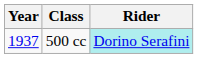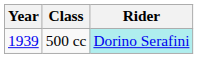500 cc | Year: 1937 -> 1939
